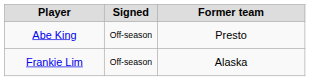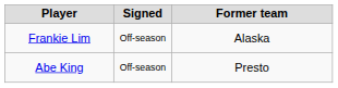rows swapped: Abe King <-> Frankie Lim
